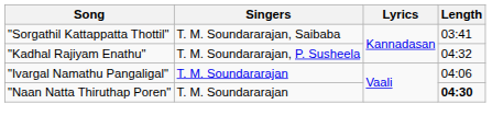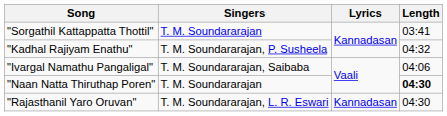"Sorgathil Kattappatta Thottil" | Singers: T. M. Soundararajan, Saibaba -> T. M. Soundararajan
"Ivargal Namathu Pangaligal" | Singers: T. M. Soundararajan -> T. M. Soundararajan, Saibaba
+ row: "Rajasthanil Yaro Oruvan" | T. M. Soundararajan, L. R. Eswari | Kannadasan | 04:30
